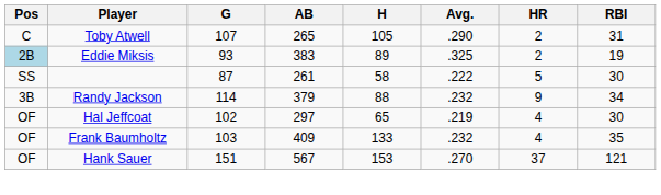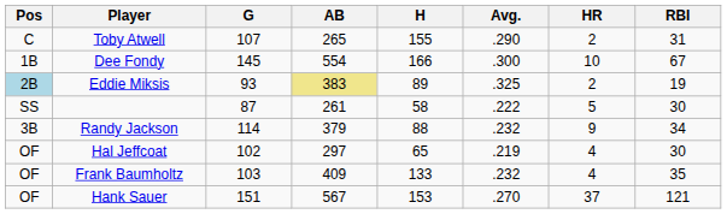Toby Atwell | H: 105 -> 155
+ row: 1B | Dee Fondy | 145 | 554 | 166 | .300 | 10 | 67
Eddie Miksis | AB: no background -> khaki background
